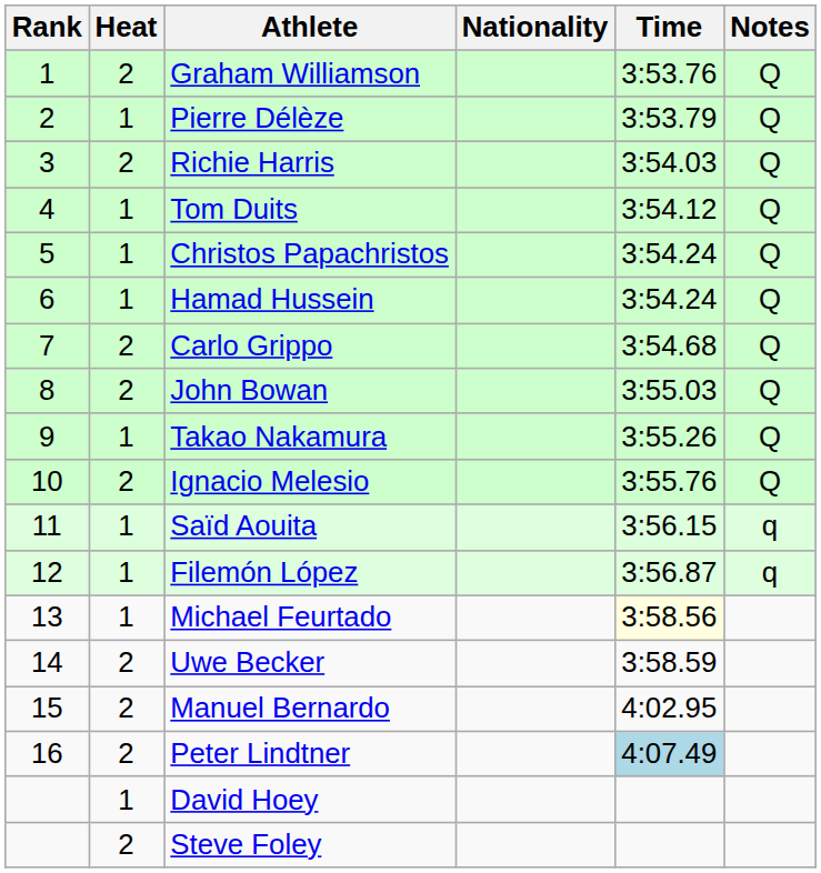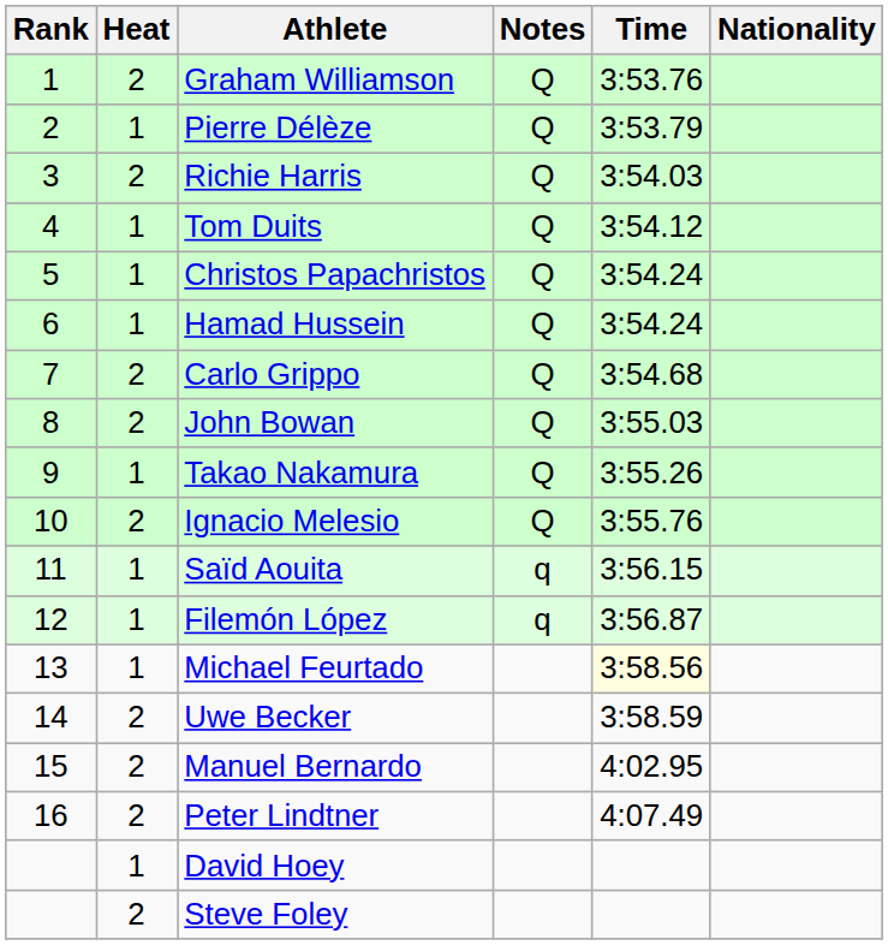columns swapped: Nationality <-> Notes
Peter Lindtner | Time: lightblue background -> no background
